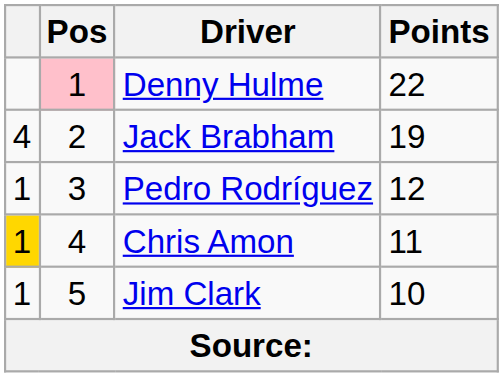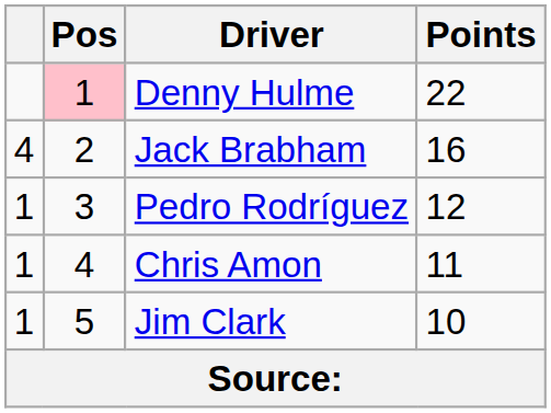Jack Brabham | Points: 19 -> 16
Chris Amon | column 1: gold background -> no background
